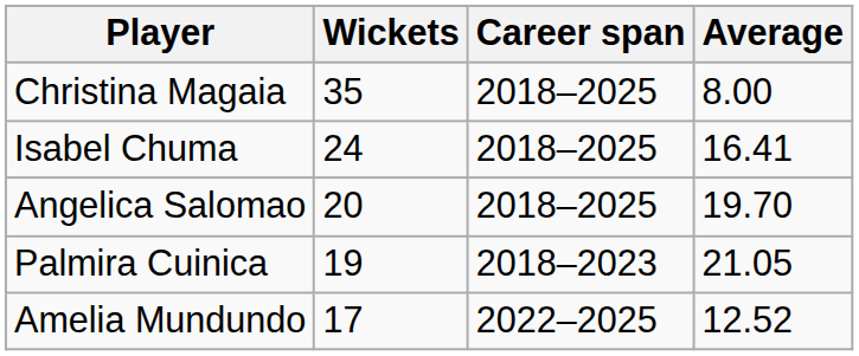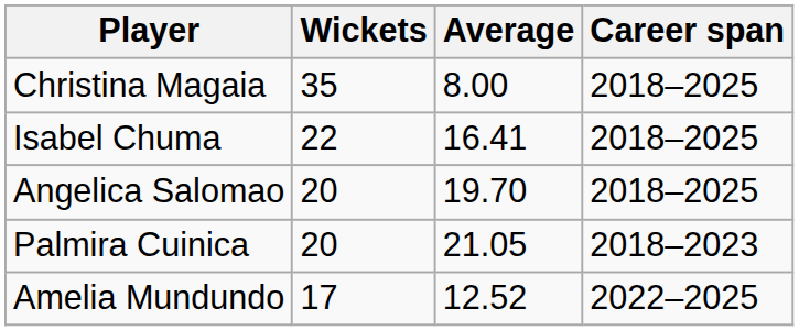columns swapped: Average <-> Career span
Isabel Chuma | Wickets: 24 -> 22
Palmira Cuinica | Wickets: 19 -> 20
